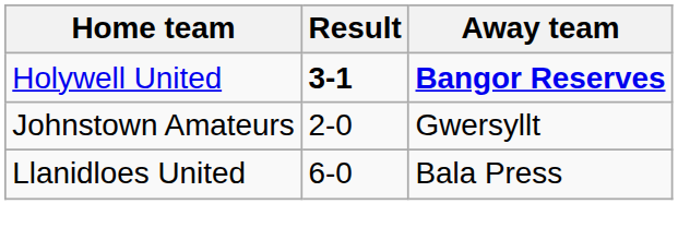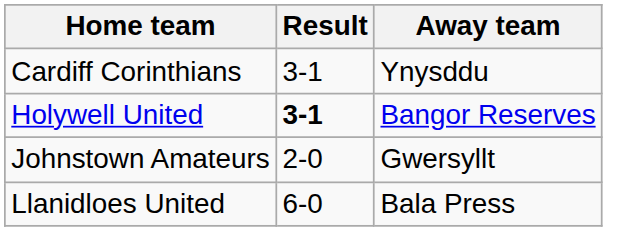+ row: Cardiff Corinthians | 3-1 | Ynysddu
Holywell United | Away team: bold -> normal
